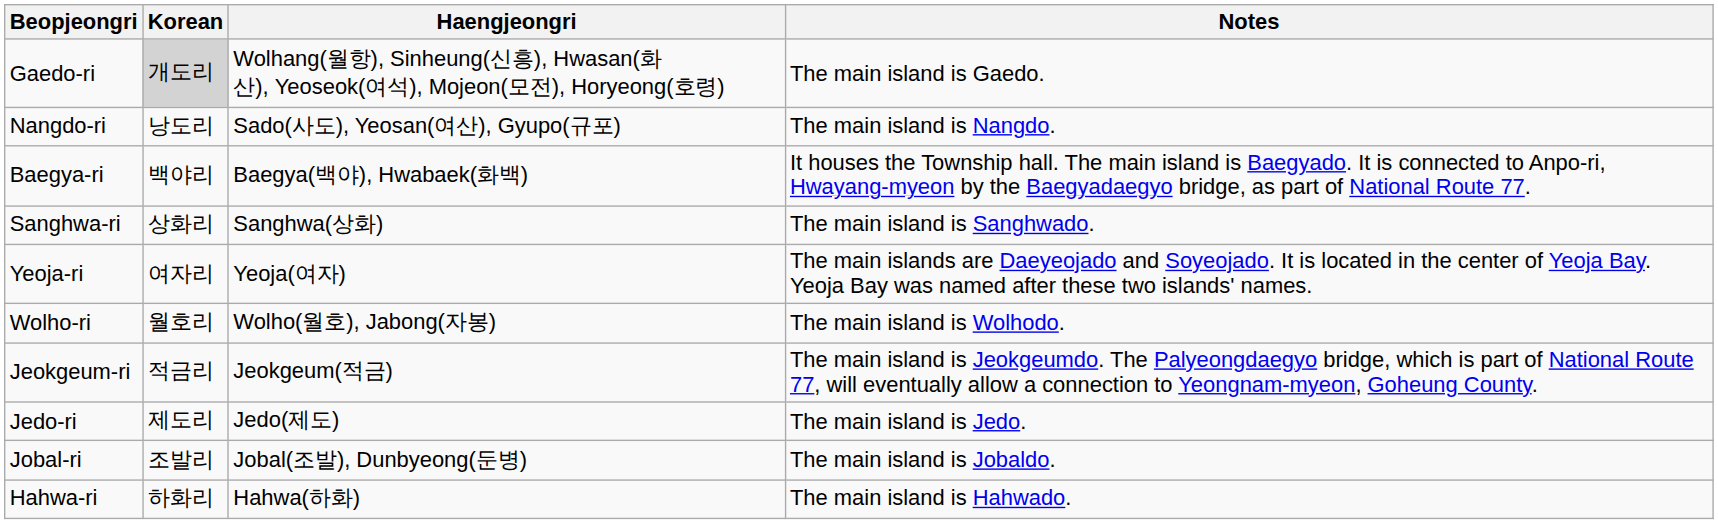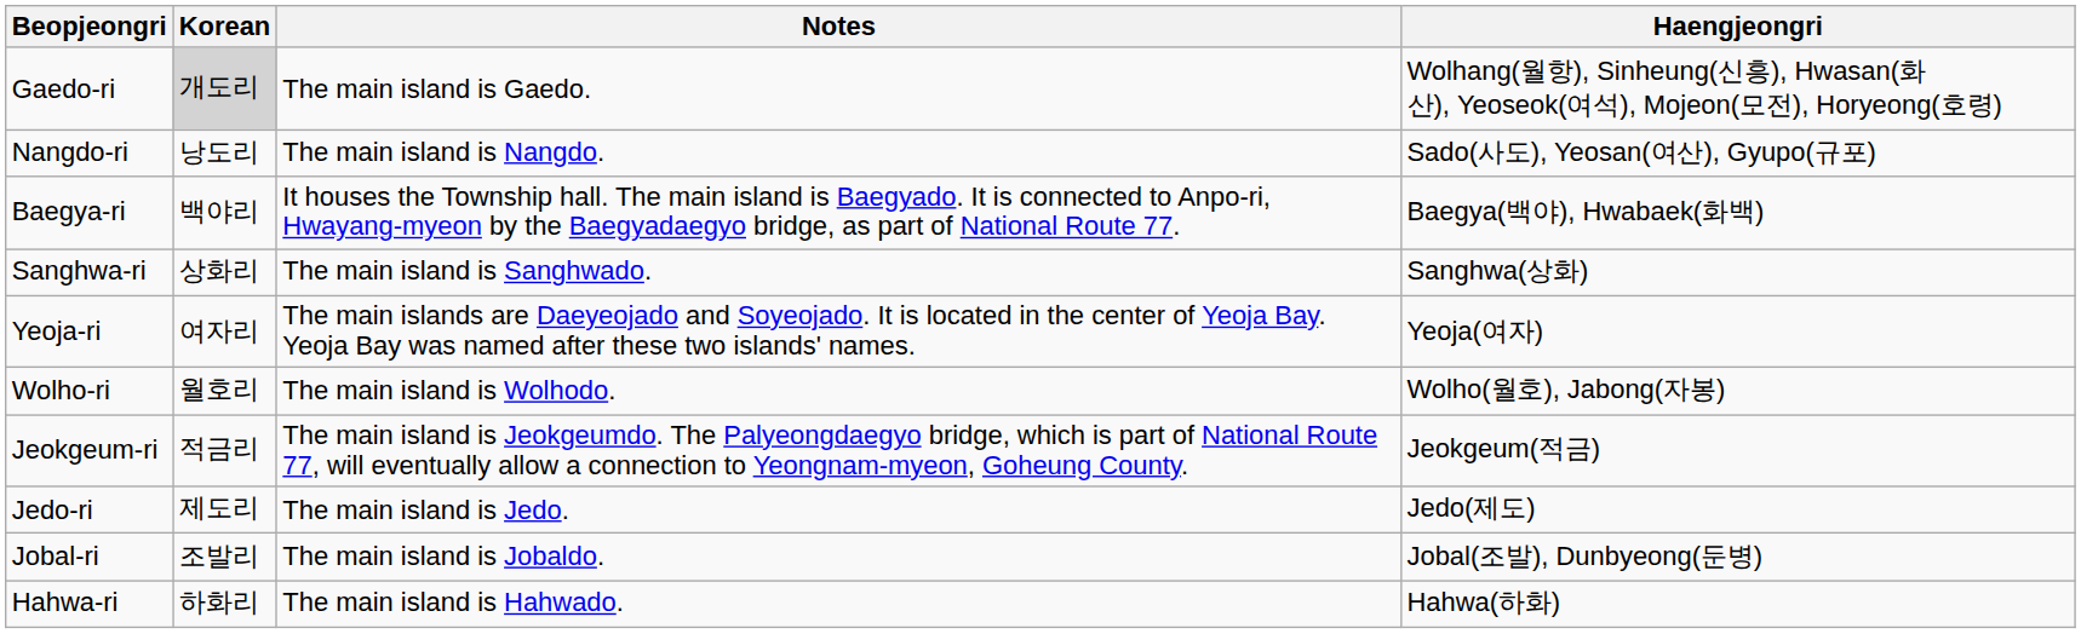columns swapped: Haengjeongri <-> Notes
